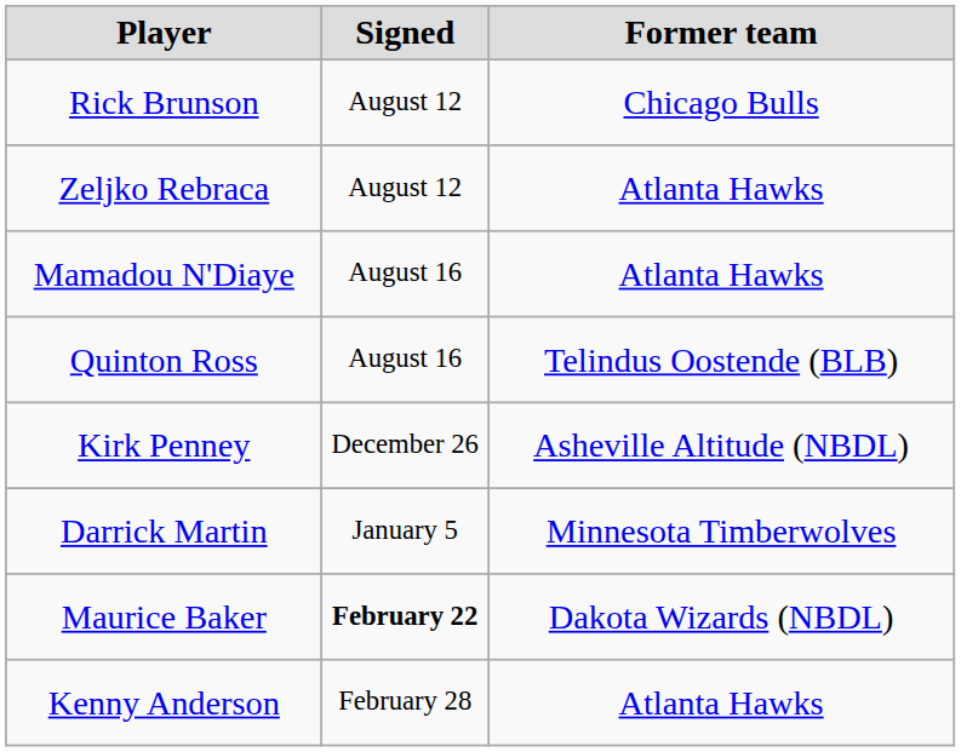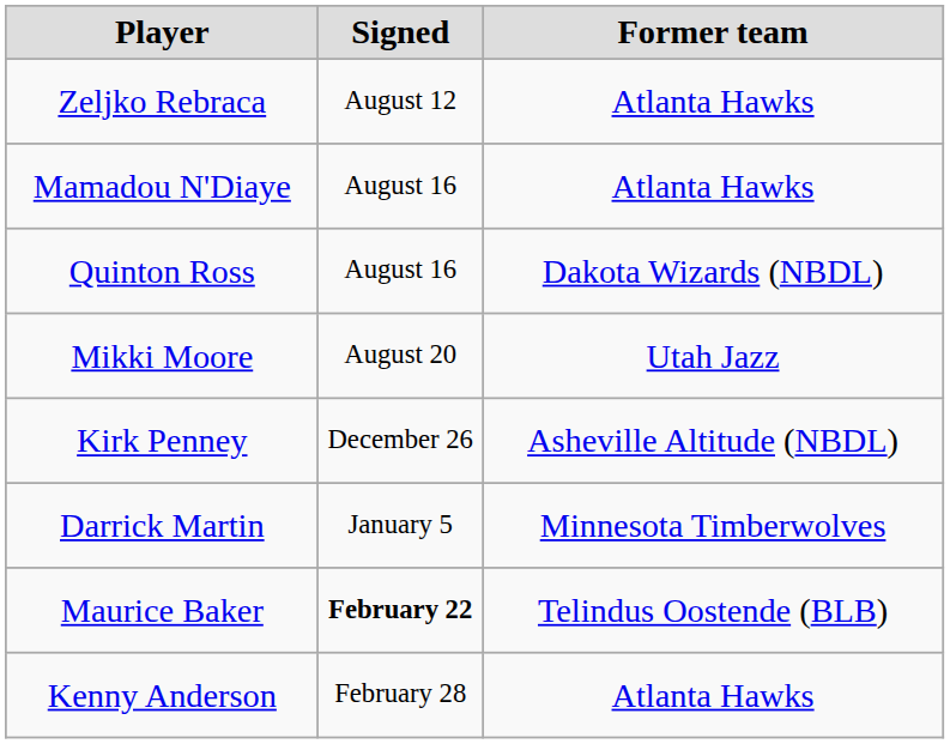- row: Rick Brunson | August 12 | Chicago Bulls
Quinton Ross | Former team: Telindus Oostende (BLB) -> Dakota Wizards (NBDL)
+ row: Mikki Moore | August 20 | Utah Jazz
Maurice Baker | Former team: Dakota Wizards (NBDL) -> Telindus Oostende (BLB)
